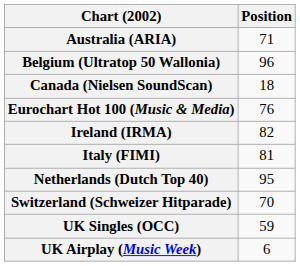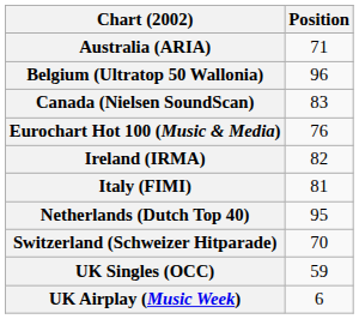Canada (Nielsen SoundScan) | Position: 18 -> 83
